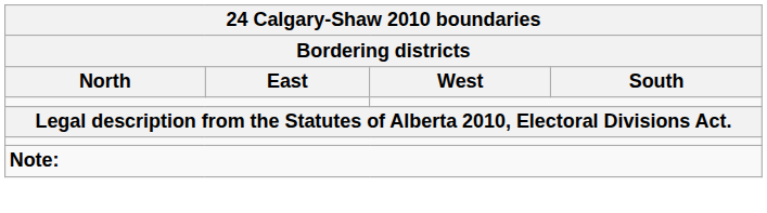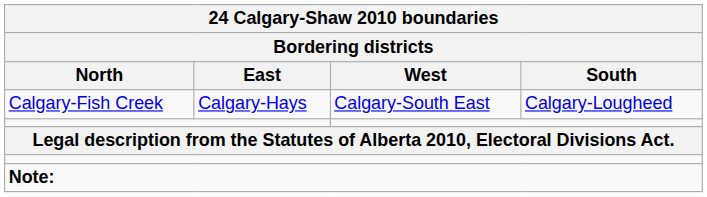+ row: Calgary-Fish Creek | Calgary-Hays | Calgary-South East | Calgary-Lougheed
